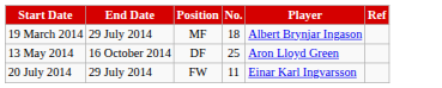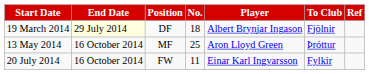+ column: To Club | Fjölnir | Þróttur | Fylkir
19 March 2014 | End Date: no background -> lightyellow background
19 March 2014 | Position: MF -> DF
13 May 2014 | Position: DF -> MF
20 July 2014 | End Date: 29 July 2014 -> 16 October 2014
